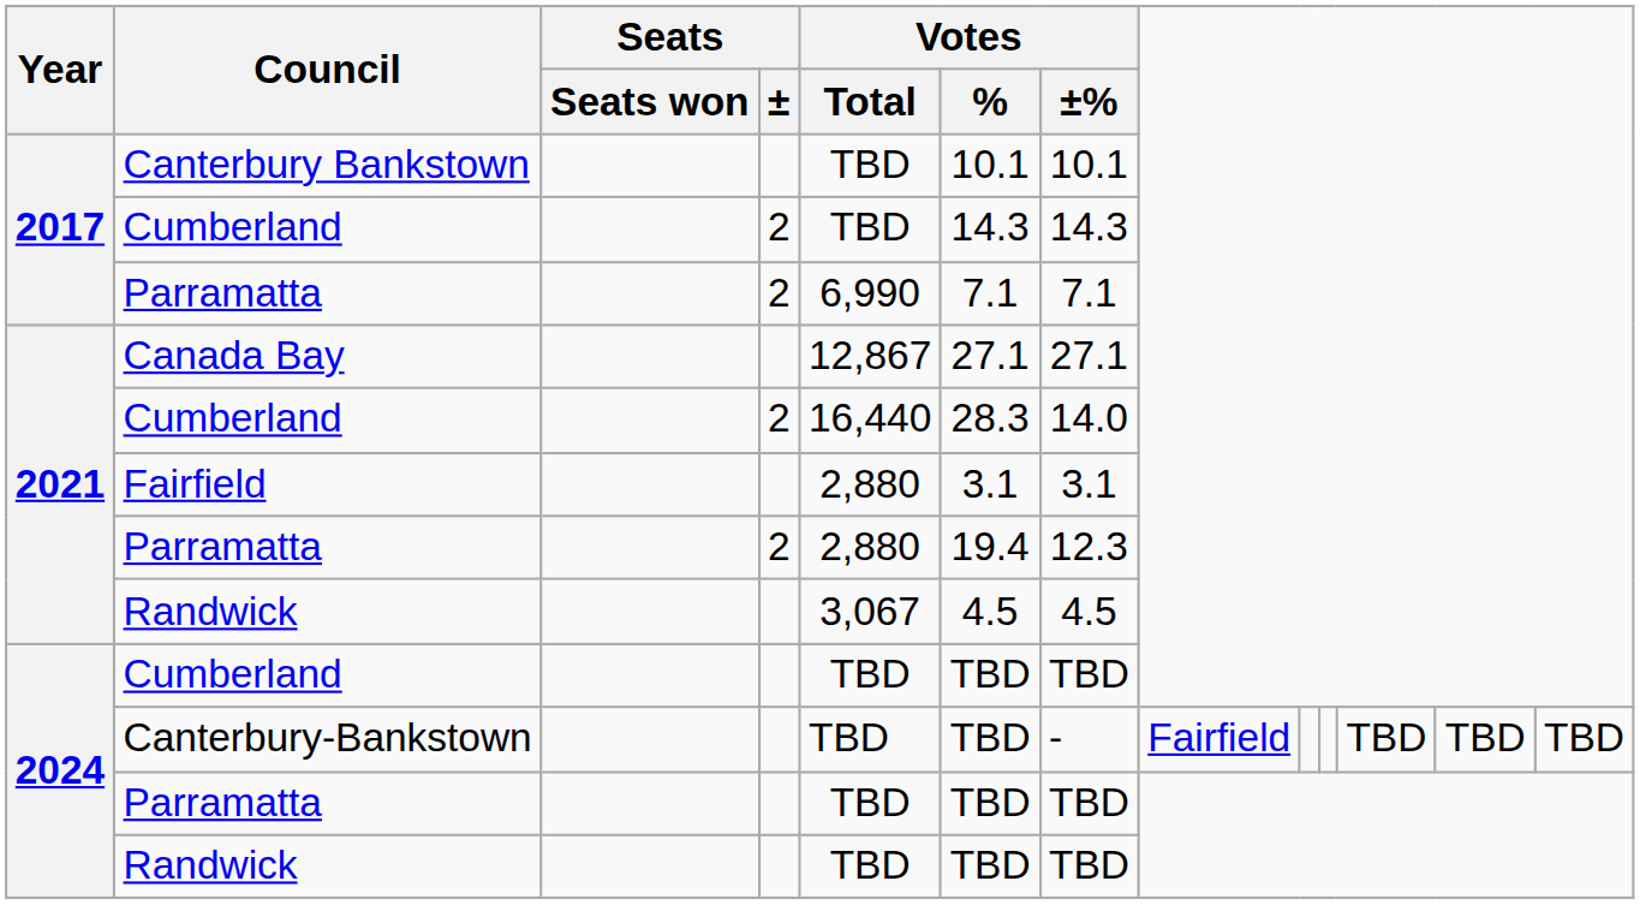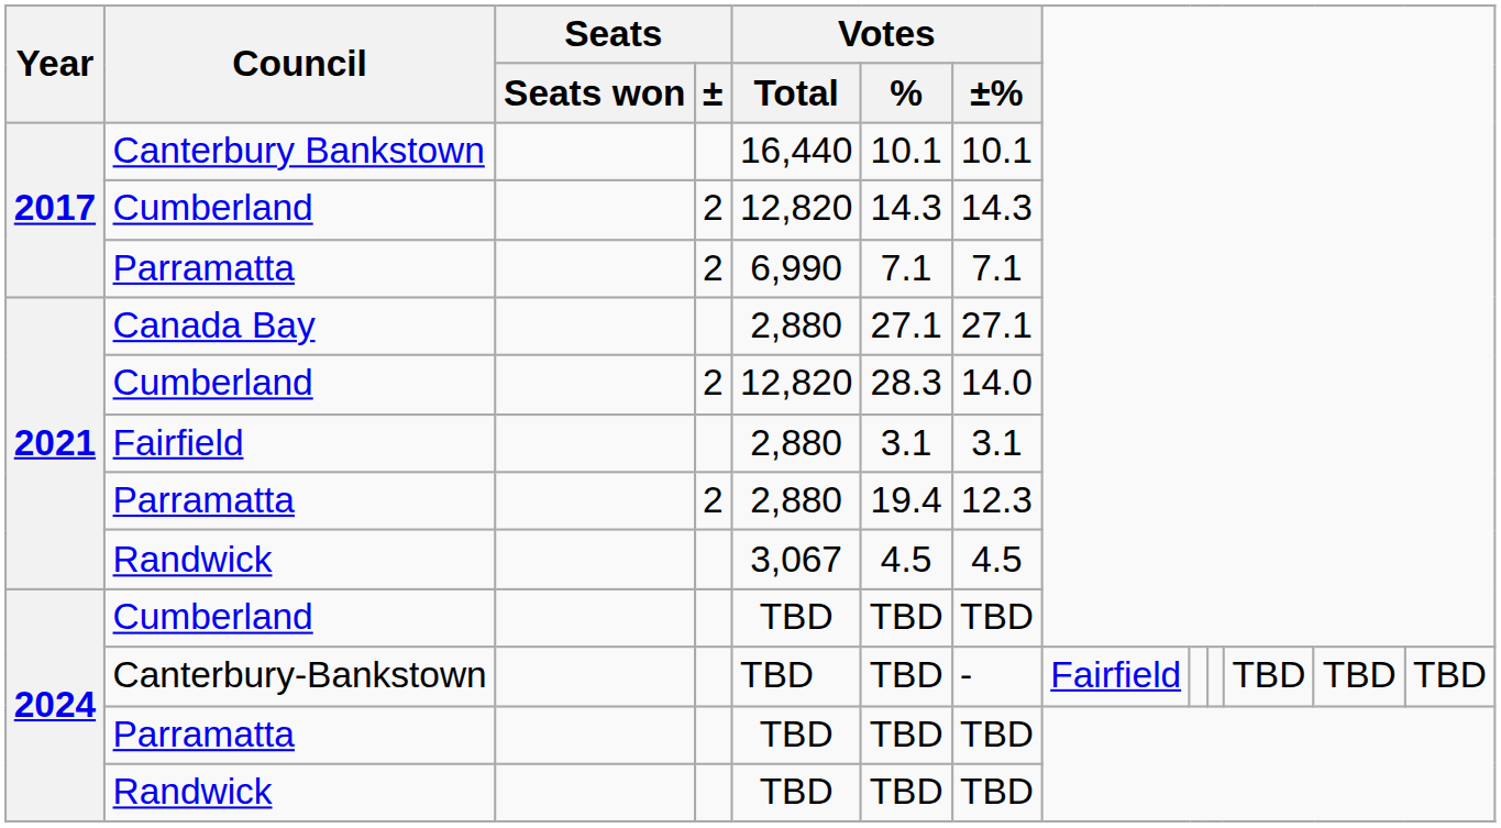Canterbury Bankstown | Votes / Total: TBD -> 16,440
2017 / Cumberland | Votes / Total: TBD -> 12,820
Canada Bay | Votes / Total: 12,867 -> 2,880
2021 / Cumberland | Votes / Total: 16,440 -> 12,820
